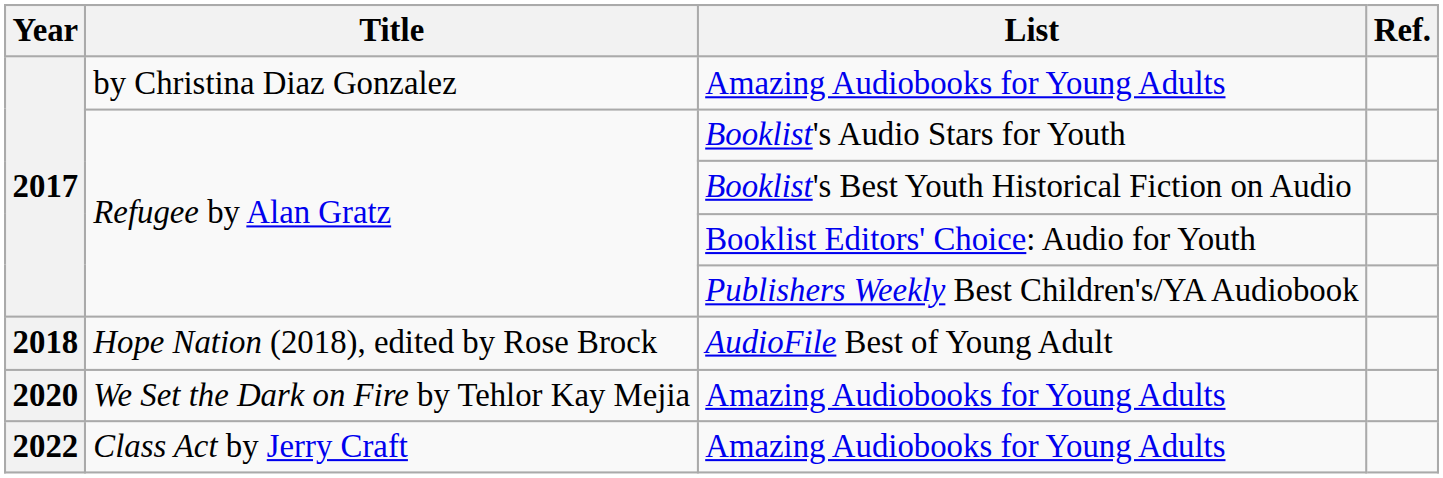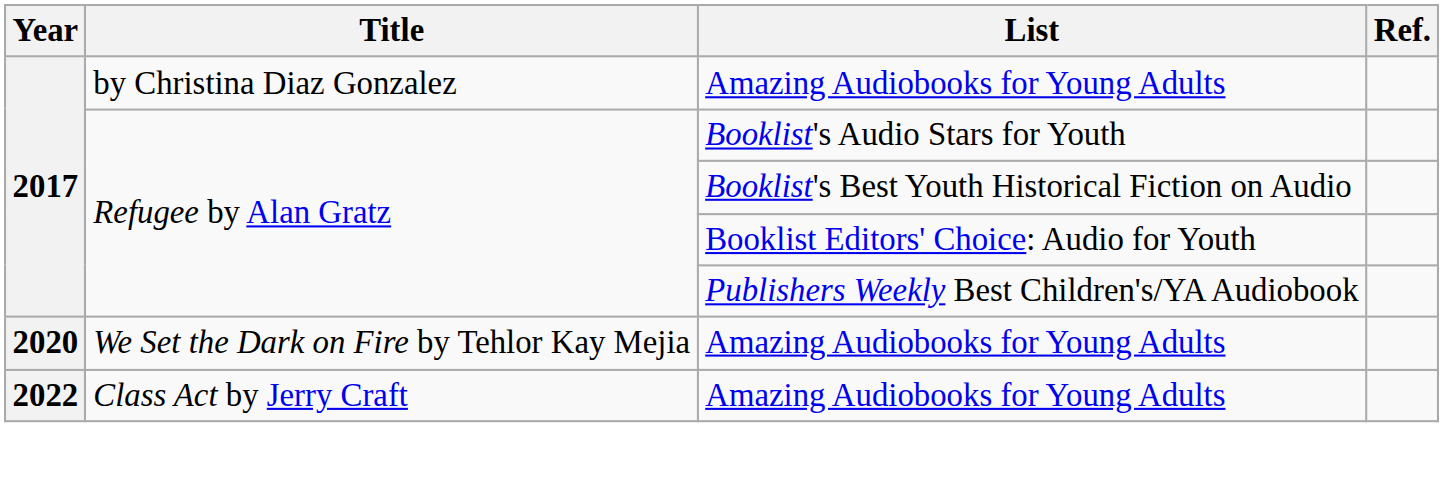- row: 2018 | Hope Nation (2018), edited by Rose Brock | AudioFile Best of Young Adult
